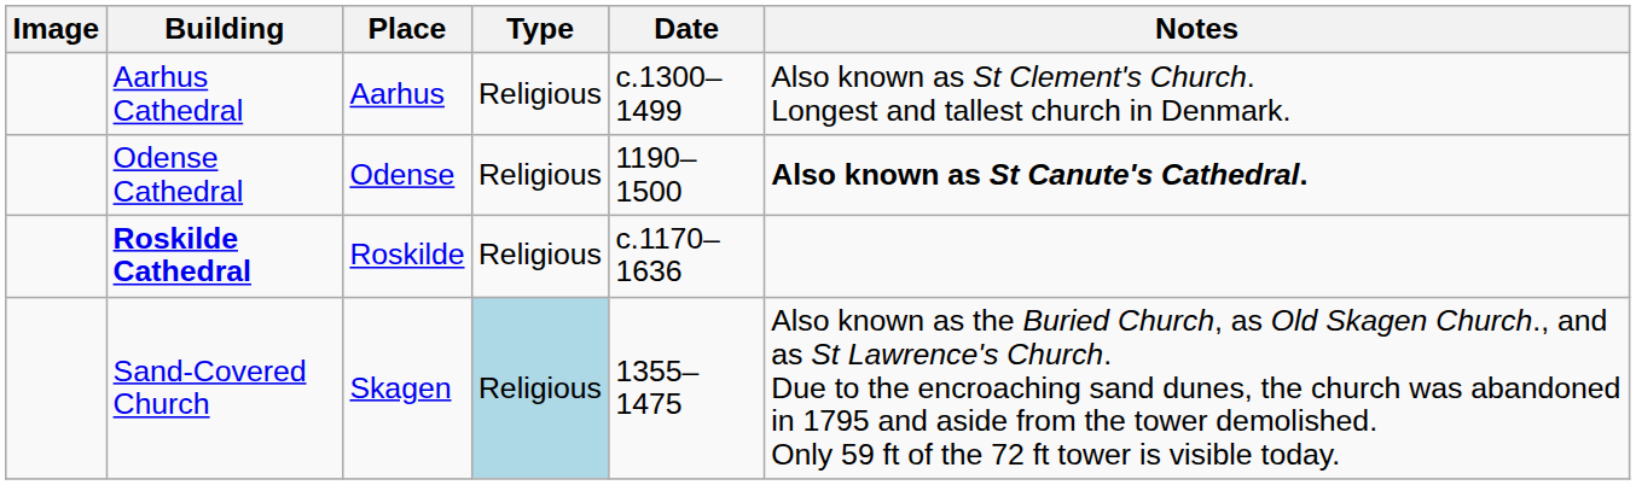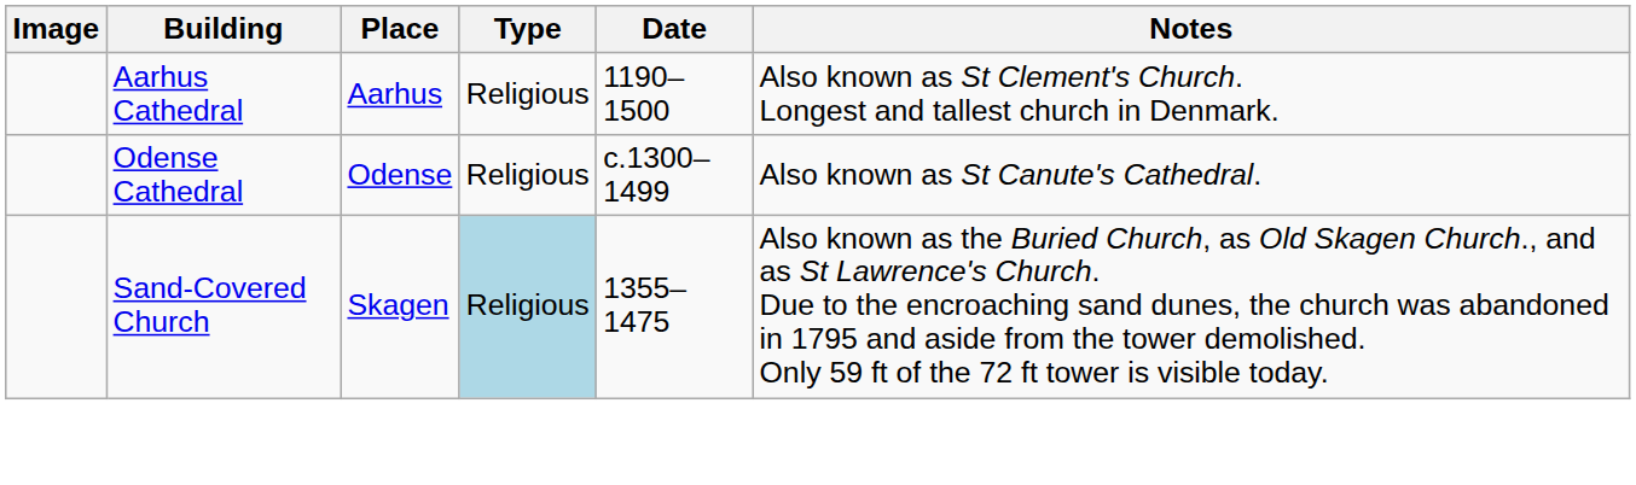Aarhus Cathedral | Date: c.1300–1499 -> 1190–1500
Odense Cathedral | Date: 1190–1500 -> c.1300–1499
Odense Cathedral | Notes: bold -> normal
- row: Roskilde Cathedral | Roskilde | Religious | c.1170–1636
